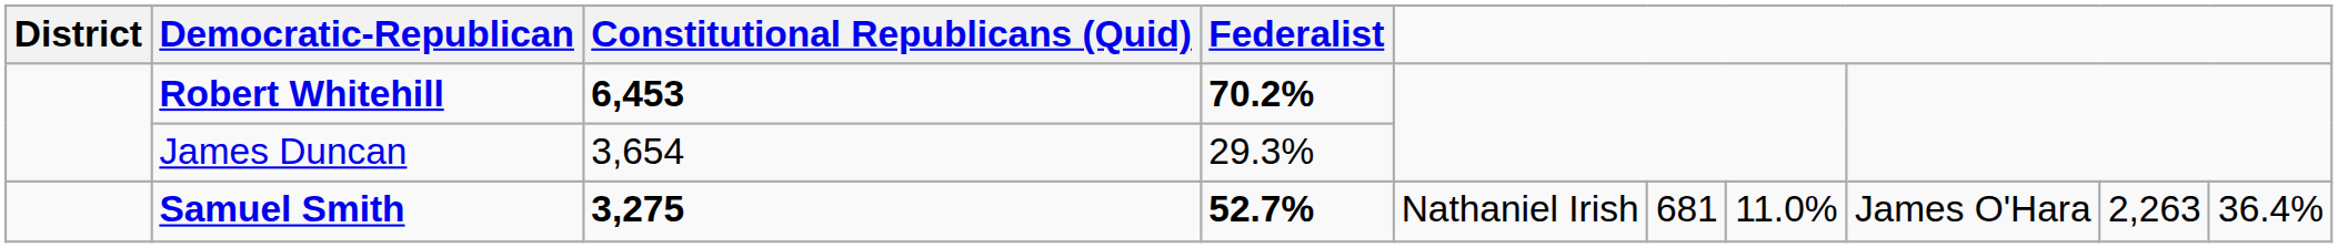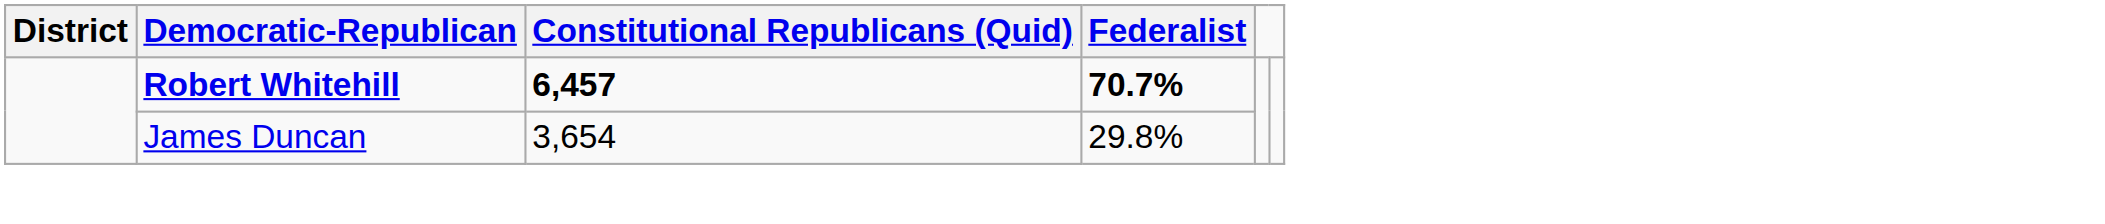Robert Whitehill | Constitutional Republicans (Quid): 6,453 -> 6,457
Robert Whitehill | Federalist: 70.2% -> 70.7%
James Duncan | Federalist: 29.3% -> 29.8%
- row: Samuel Smith | 3,275 | 52.7% | Nathaniel Irish | 681 | 11.0% | James O'Hara | 2,263 | 36.4%
